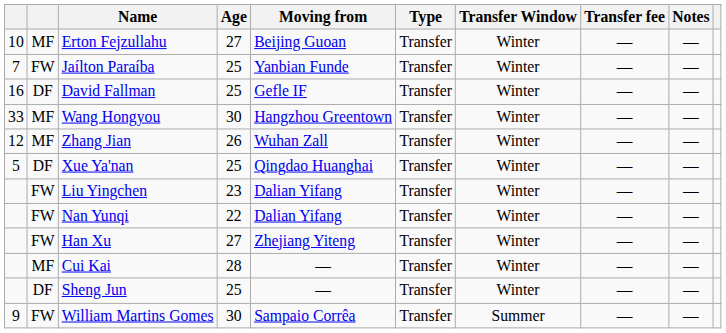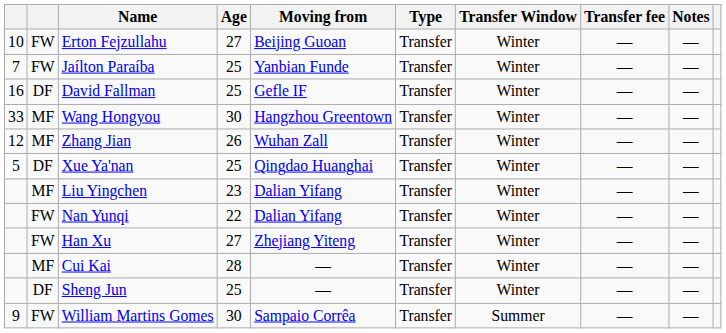Erton Fejzullahu | column 2: MF -> FW
Liu Yingchen | column 2: FW -> MF
